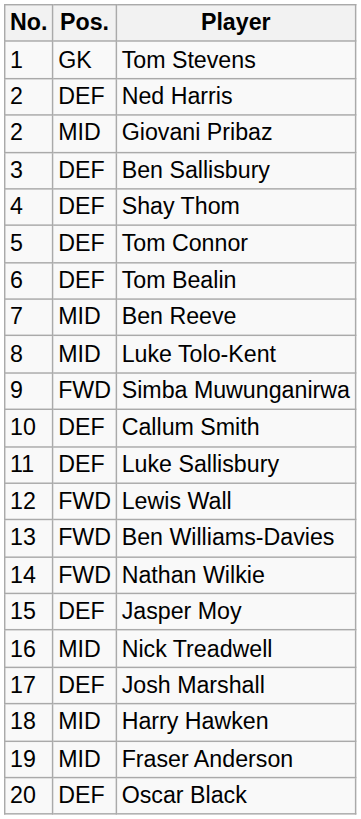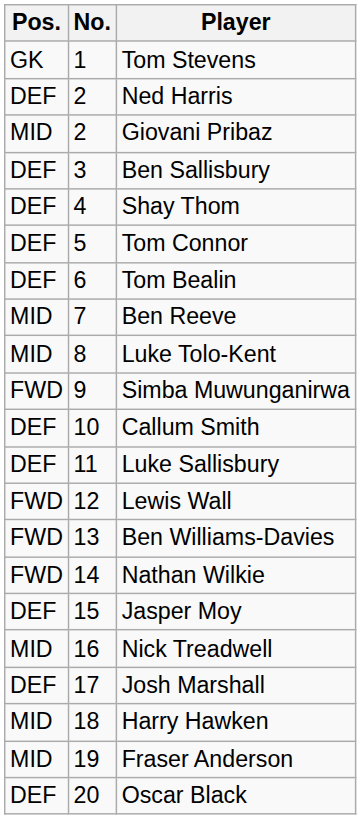columns swapped: No. <-> Pos.
